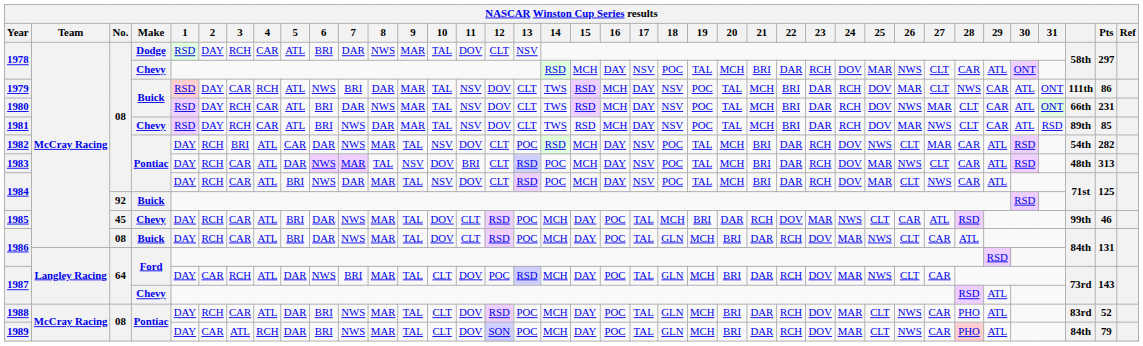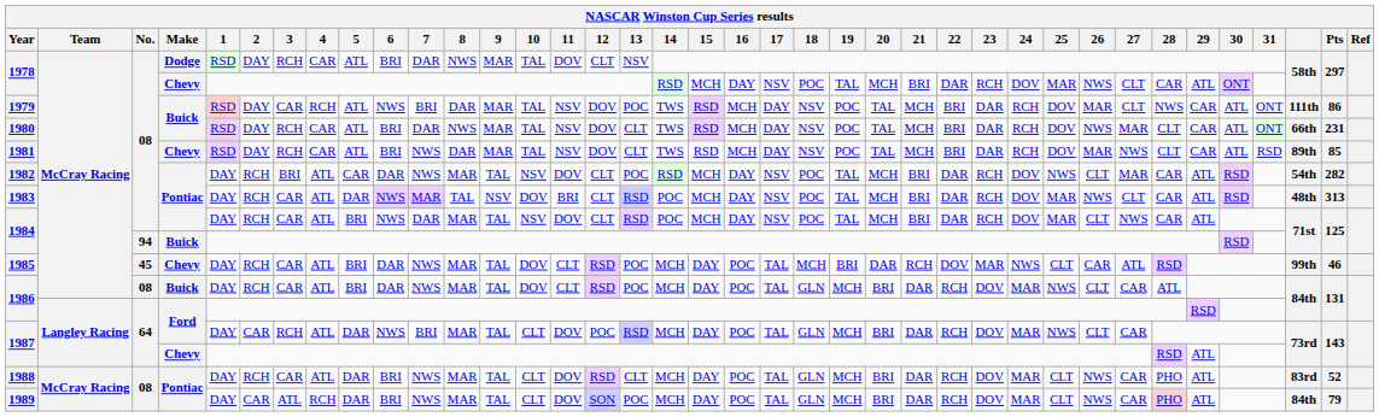1979 | 13: CLT -> POC
1984 / Buick | No.: 92 -> 94
1988 | 13: POC -> CLT
